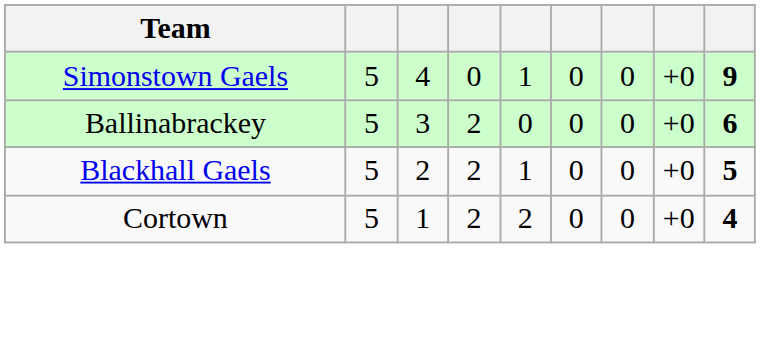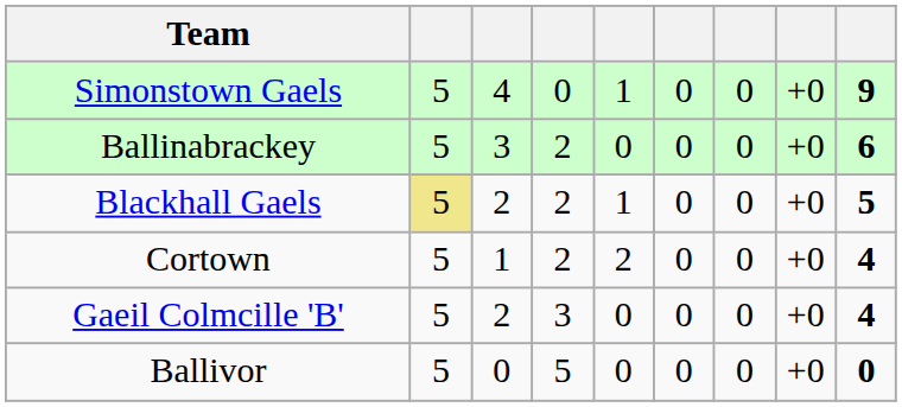Blackhall Gaels | column 2: no background -> khaki background
+ row: Gaeil Colmcille 'B' | 5 | 2 | 3 | 0 | 0 | 0 | +0 | 4
+ row: Ballivor | 5 | 0 | 5 | 0 | 0 | 0 | +0 | 0
